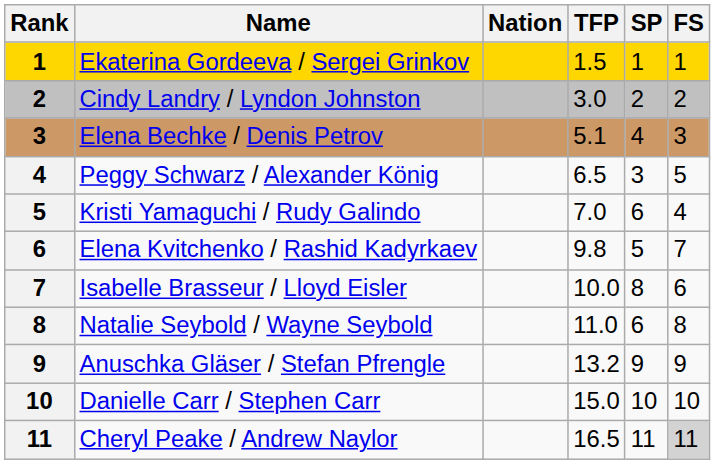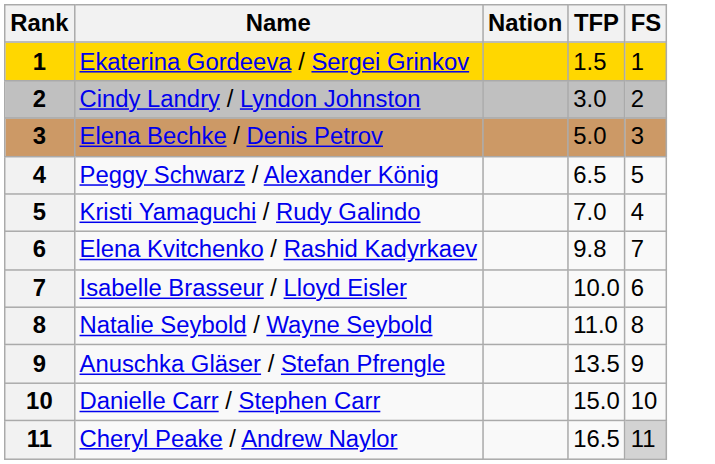- column: SP | 1 | 2 | 4 | 3 | 6 | 5 | 8 | 6 | 9 | 10 | 11
Elena Bechke / Denis Petrov | TFP: 5.1 -> 5.0
Anuschka Gläser / Stefan Pfrengle | TFP: 13.2 -> 13.5
